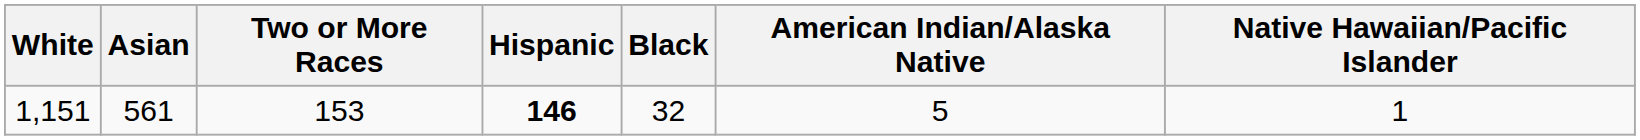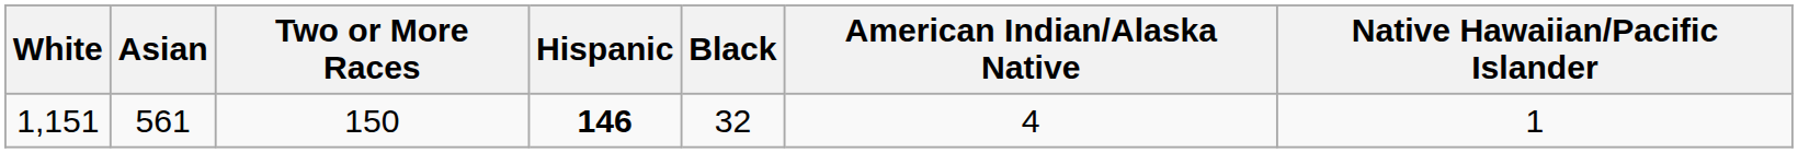1,151 | Two or More Races: 153 -> 150
1,151 | American Indian/Alaska Native: 5 -> 4
